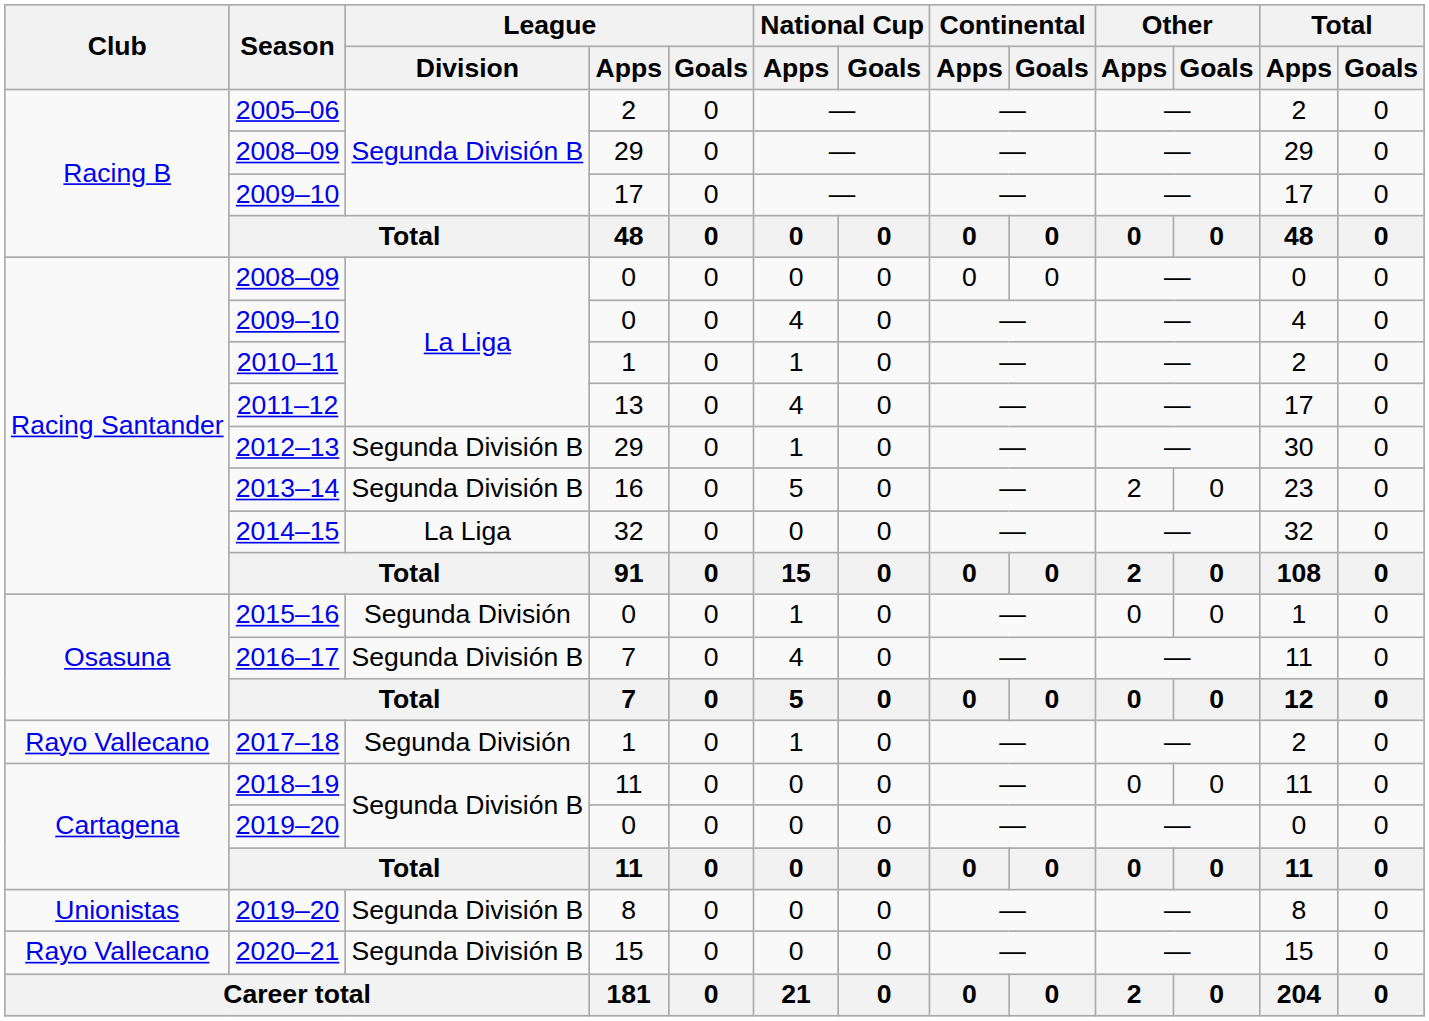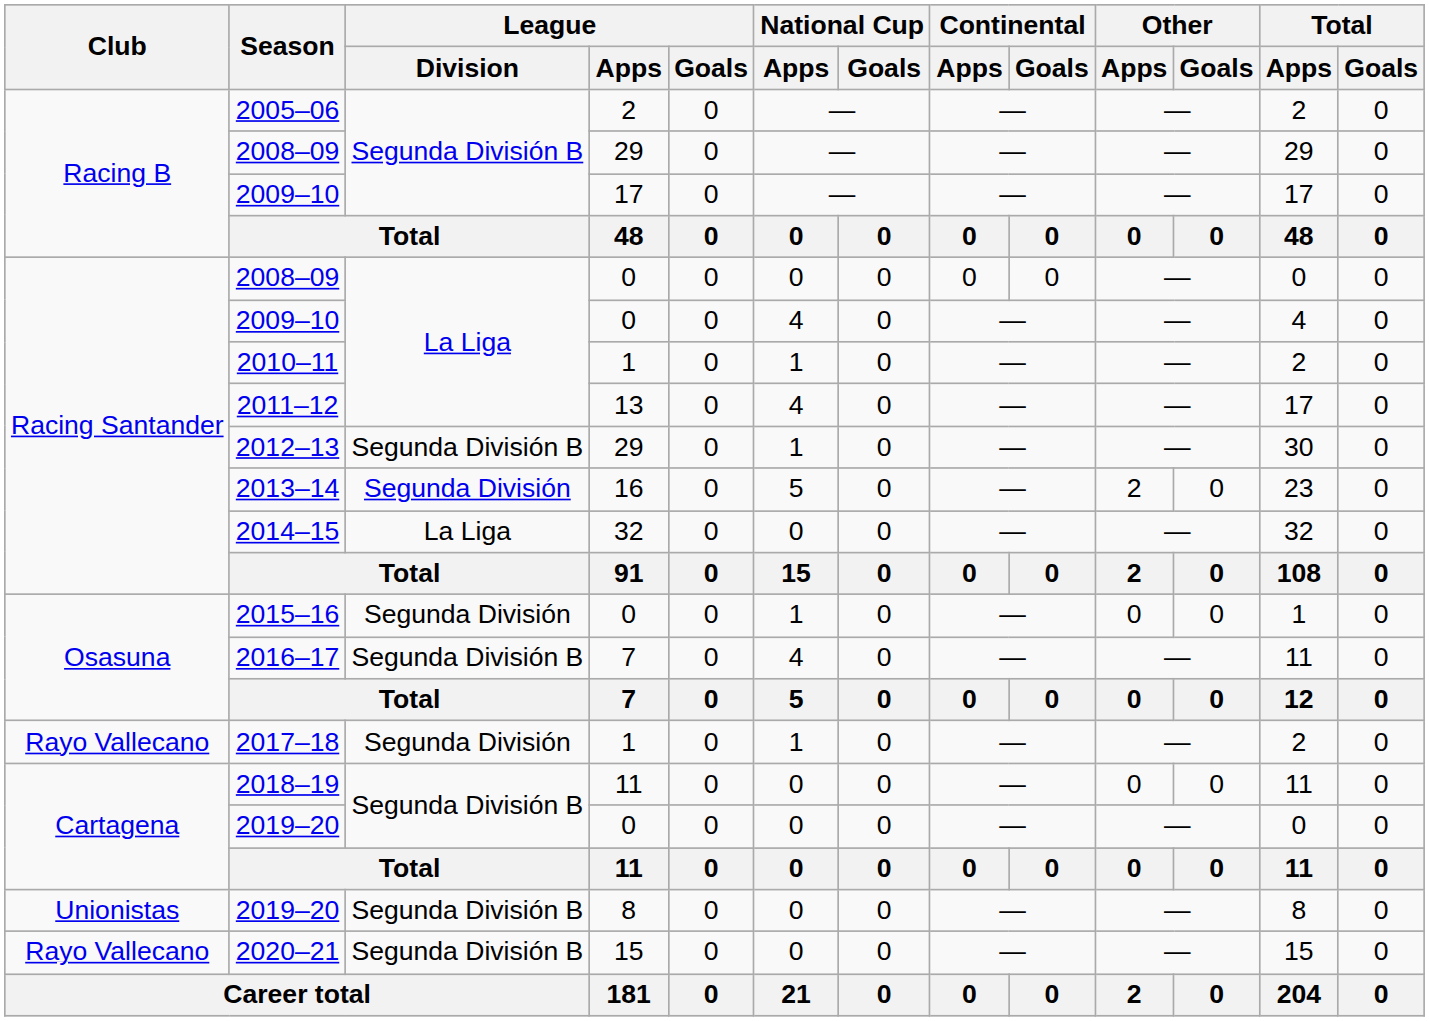2013–14 | League / Division: Segunda División B -> Segunda División
